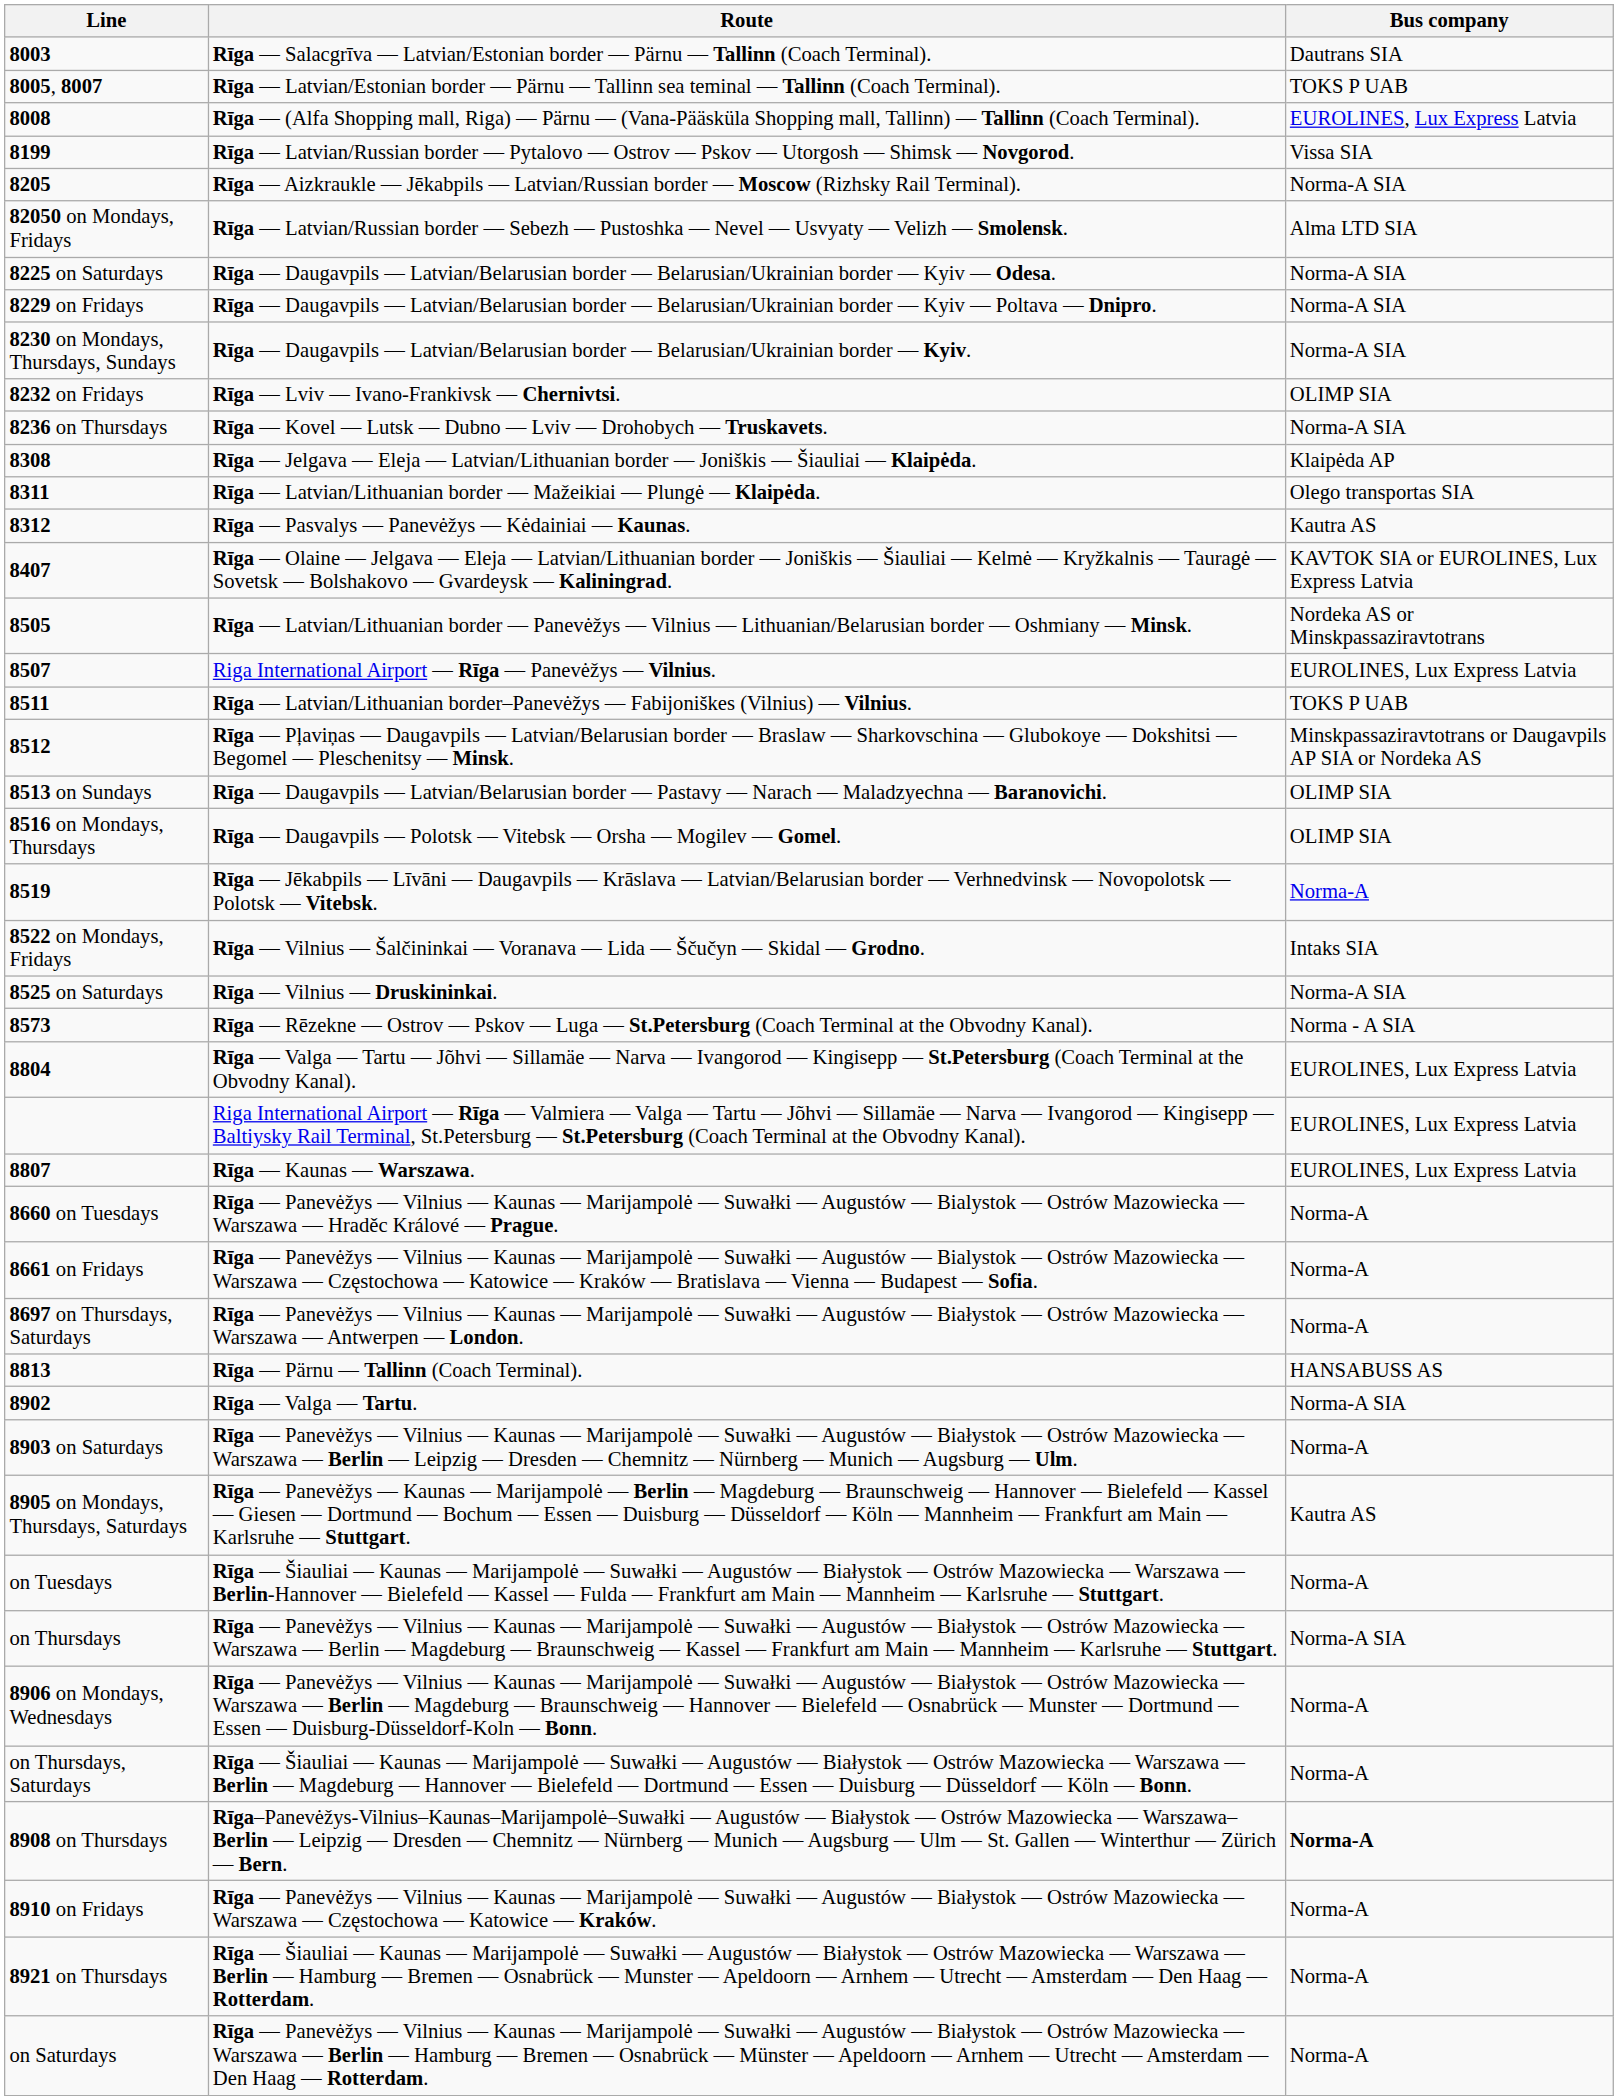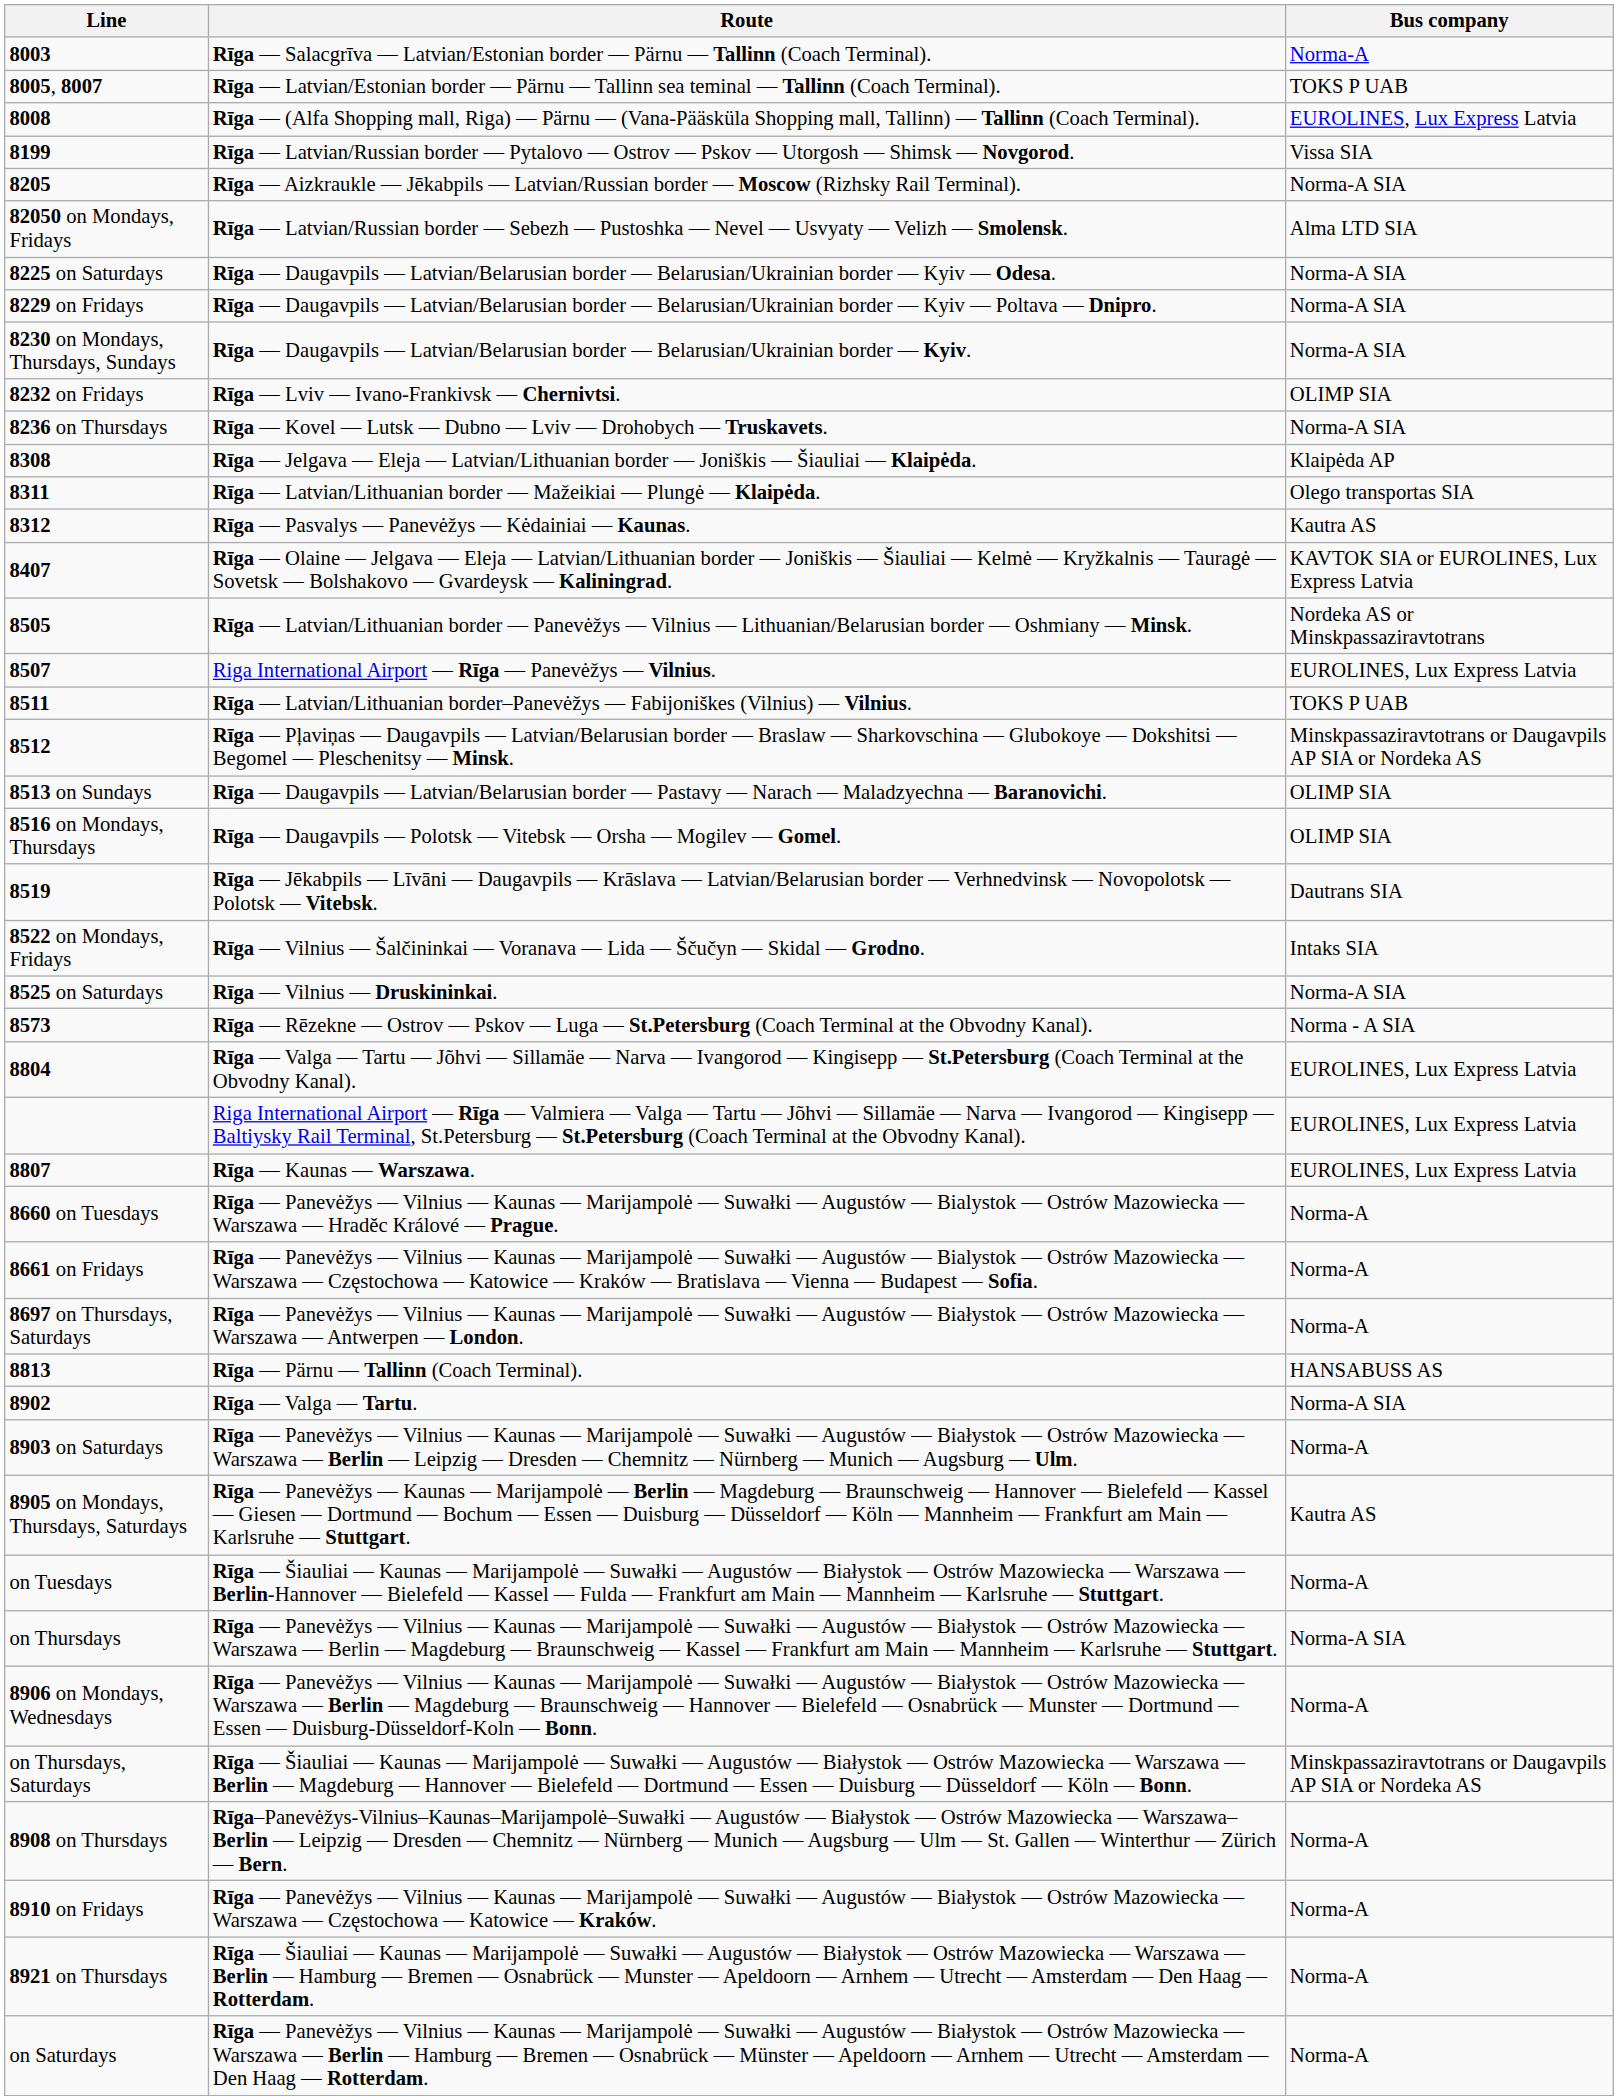8003 | Bus company: Dautrans SIA -> Norma-A
8519 | Bus company: Norma-A -> Dautrans SIA
on Thursdays, Saturdays | Bus company: Norma-A -> Minskpassaziravtotrans or Daugavpils AP SIA or Nordeka AS
8908 on Thursdays | Bus company: bold -> normal
